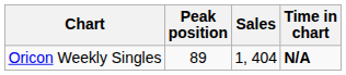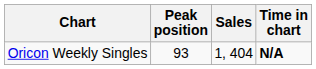Oricon Weekly Singles | Peak position: 89 -> 93
